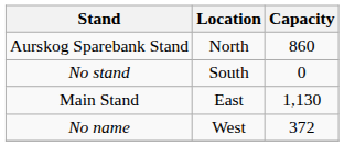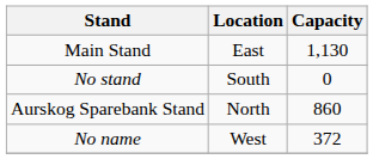rows swapped: Aurskog Sparebank Stand <-> Main Stand
